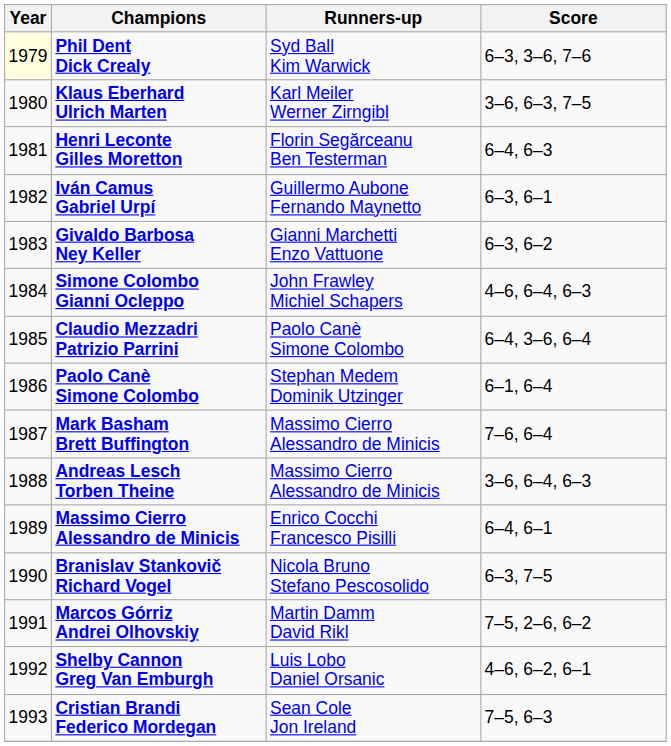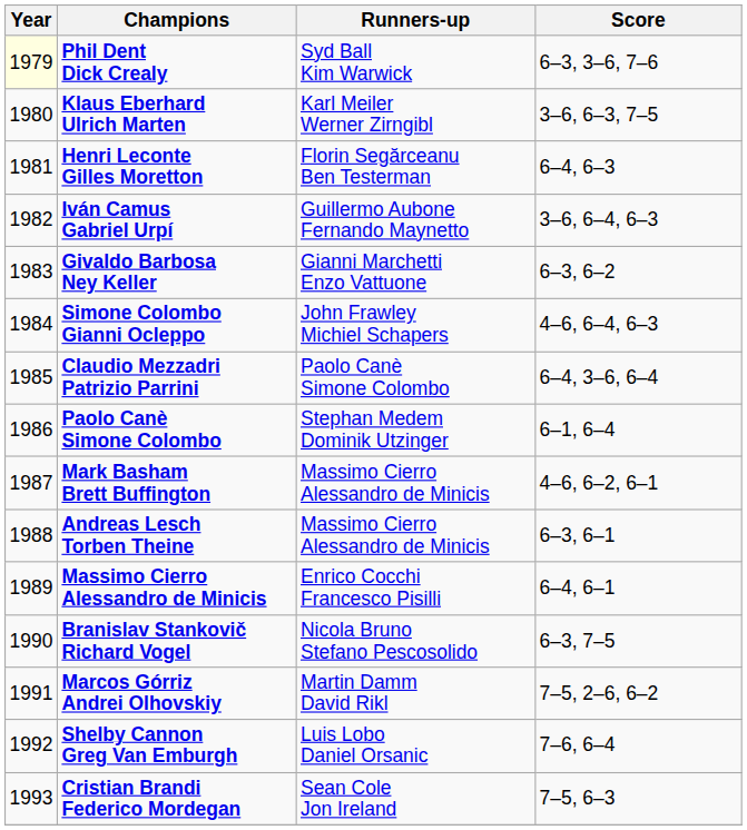Iván Camus Gabriel Urpí | Score: 6–3, 6–1 -> 3–6, 6–4, 6–3
Mark Basham Brett Buffington | Score: 7–6, 6–4 -> 4–6, 6–2, 6–1
Andreas Lesch Torben Theine | Score: 3–6, 6–4, 6–3 -> 6–3, 6–1
Shelby Cannon Greg Van Emburgh | Score: 4–6, 6–2, 6–1 -> 7–6, 6–4
